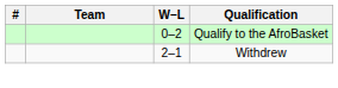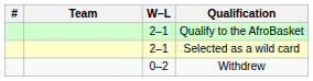Qualify to the AfroBasket | W–L: 0–2 -> 2–1
+ row: 2–1 | Selected as a wild card
Withdrew | W–L: 2–1 -> 0–2
